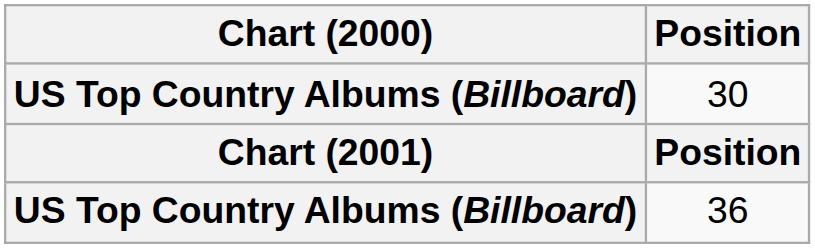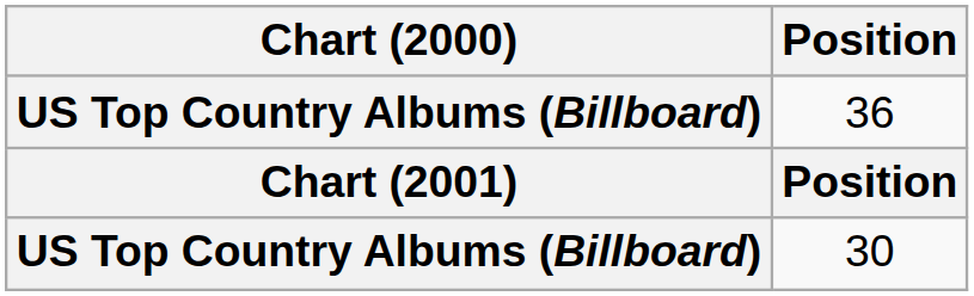rows swapped: 30 <-> 36
